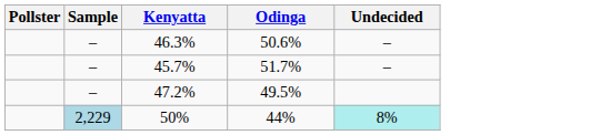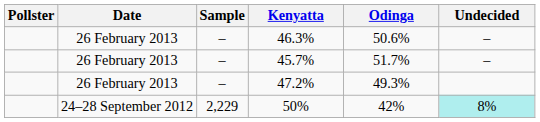+ column: Date | 26 February 2013 | 26 February 2013 | 26 February 2013 | 24–28 September 2012
47.2% | Odinga: 49.5% -> 49.3%
50% | Sample: lightblue background -> no background
50% | Odinga: 44% -> 42%
